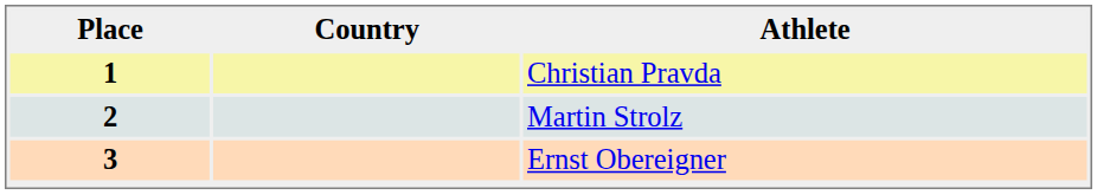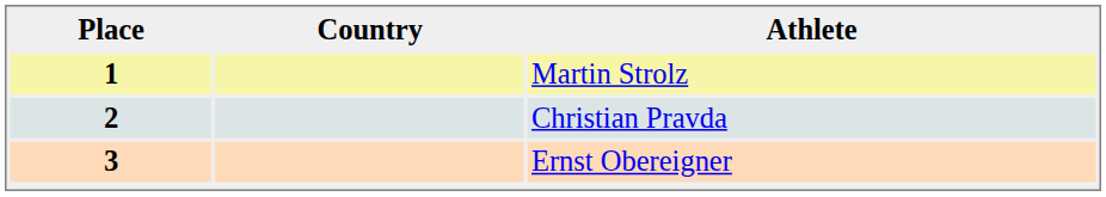1 | Athlete: Christian Pravda -> Martin Strolz
2 | Athlete: Martin Strolz -> Christian Pravda
